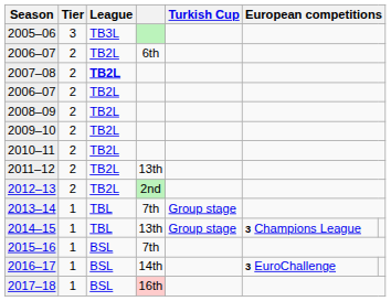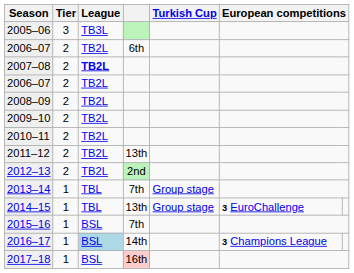2014–15 | column 6: 3 Champions League -> 3 EuroChallenge
2016–17 | League: no background -> lightblue background
2016–17 | column 6: 3 EuroChallenge -> 3 Champions League
